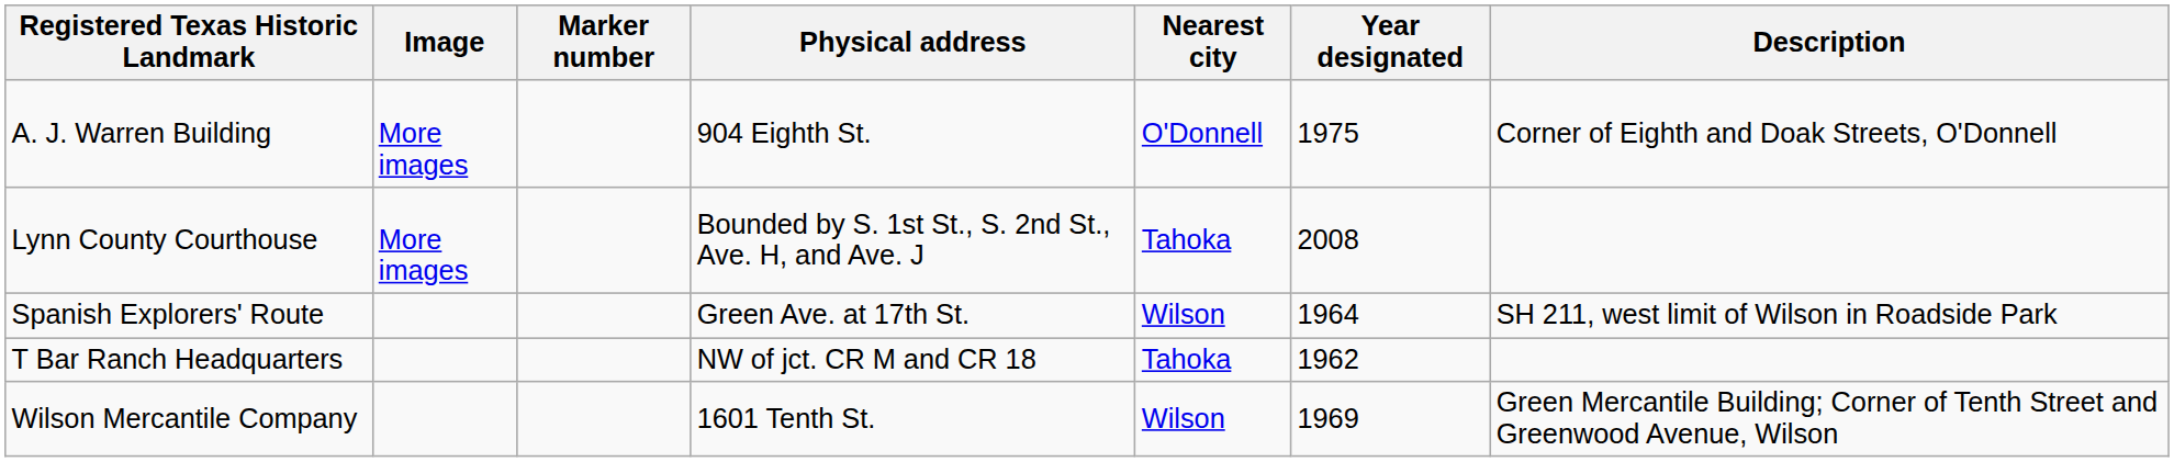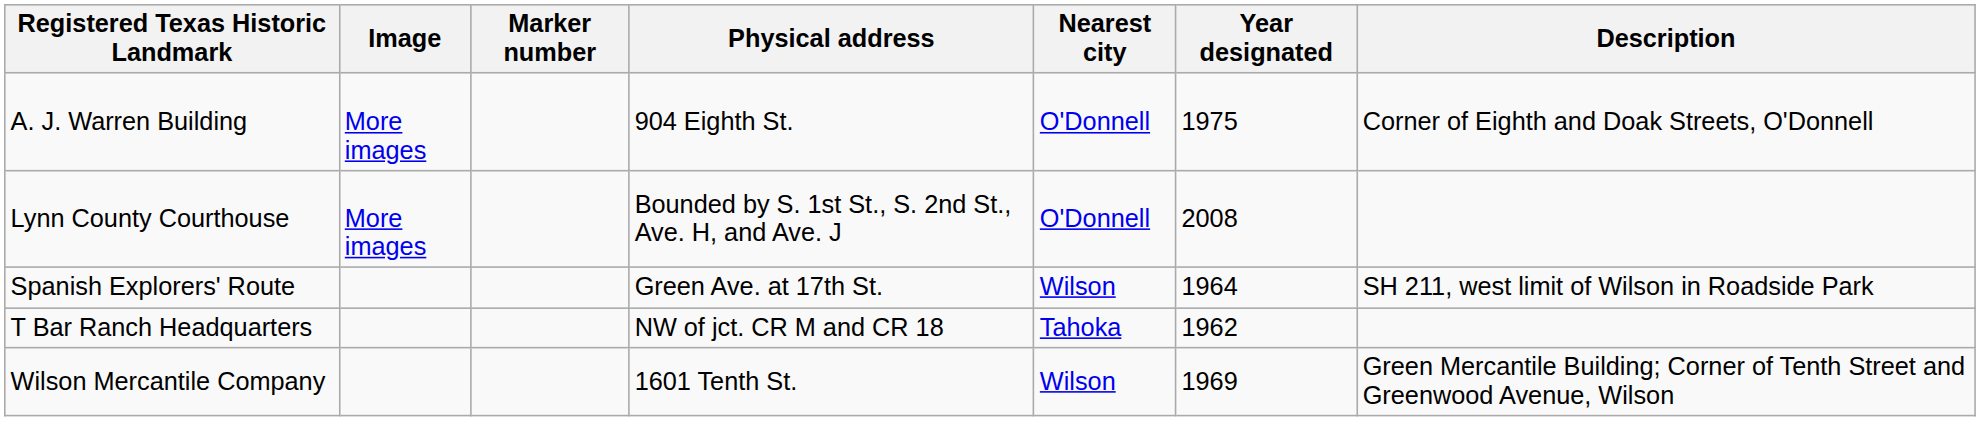Lynn County Courthouse | Nearest city: Tahoka -> O'Donnell
